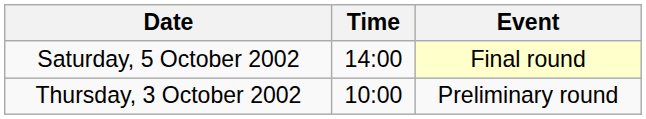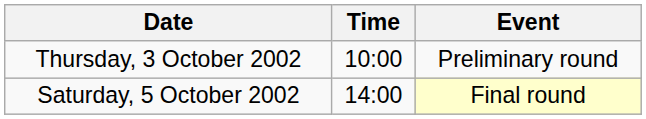rows swapped: Thursday, 3 October 2002 <-> Saturday, 5 October 2002
